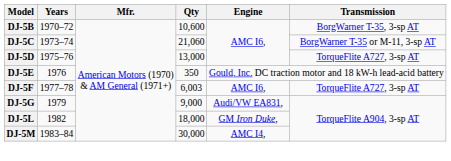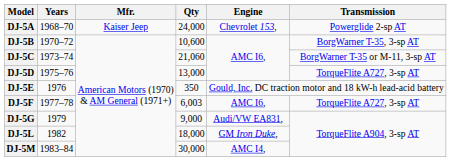+ row: DJ-5A | 1968–70 | Kaiser Jeep | 24,000 | Chevrolet 153, | Powerglide 2-sp AT
